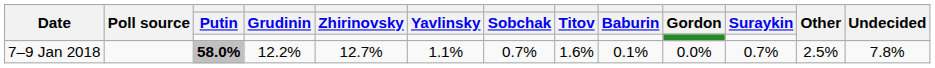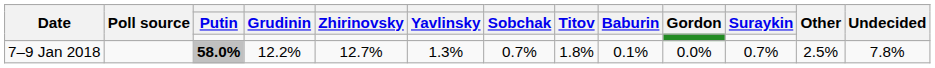7–9 Jan 2018 | Yavlinsky: 1.1% -> 1.3%
7–9 Jan 2018 | Titov: 1.6% -> 1.8%
